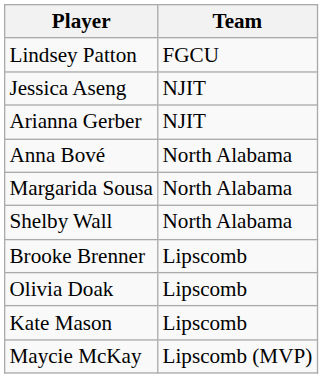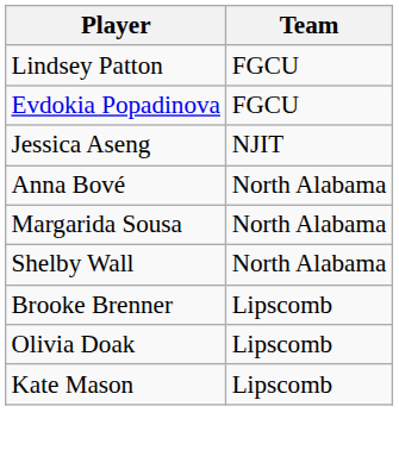+ row: Evdokia Popadinova | FGCU
- row: Arianna Gerber | NJIT
- row: Maycie McKay | Lipscomb (MVP)
